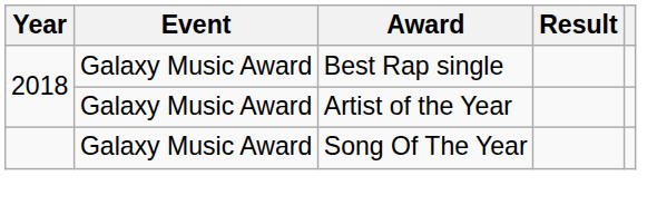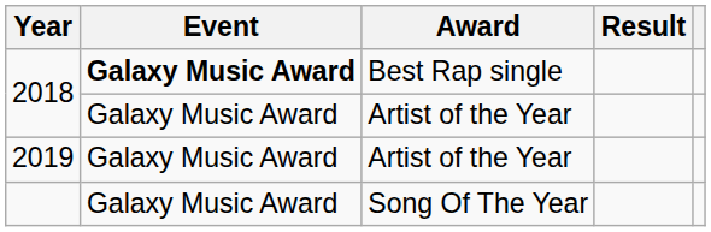2018 / Best Rap single | Event: normal -> bold
+ row: 2019 | Galaxy Music Award | Artist of the Year
